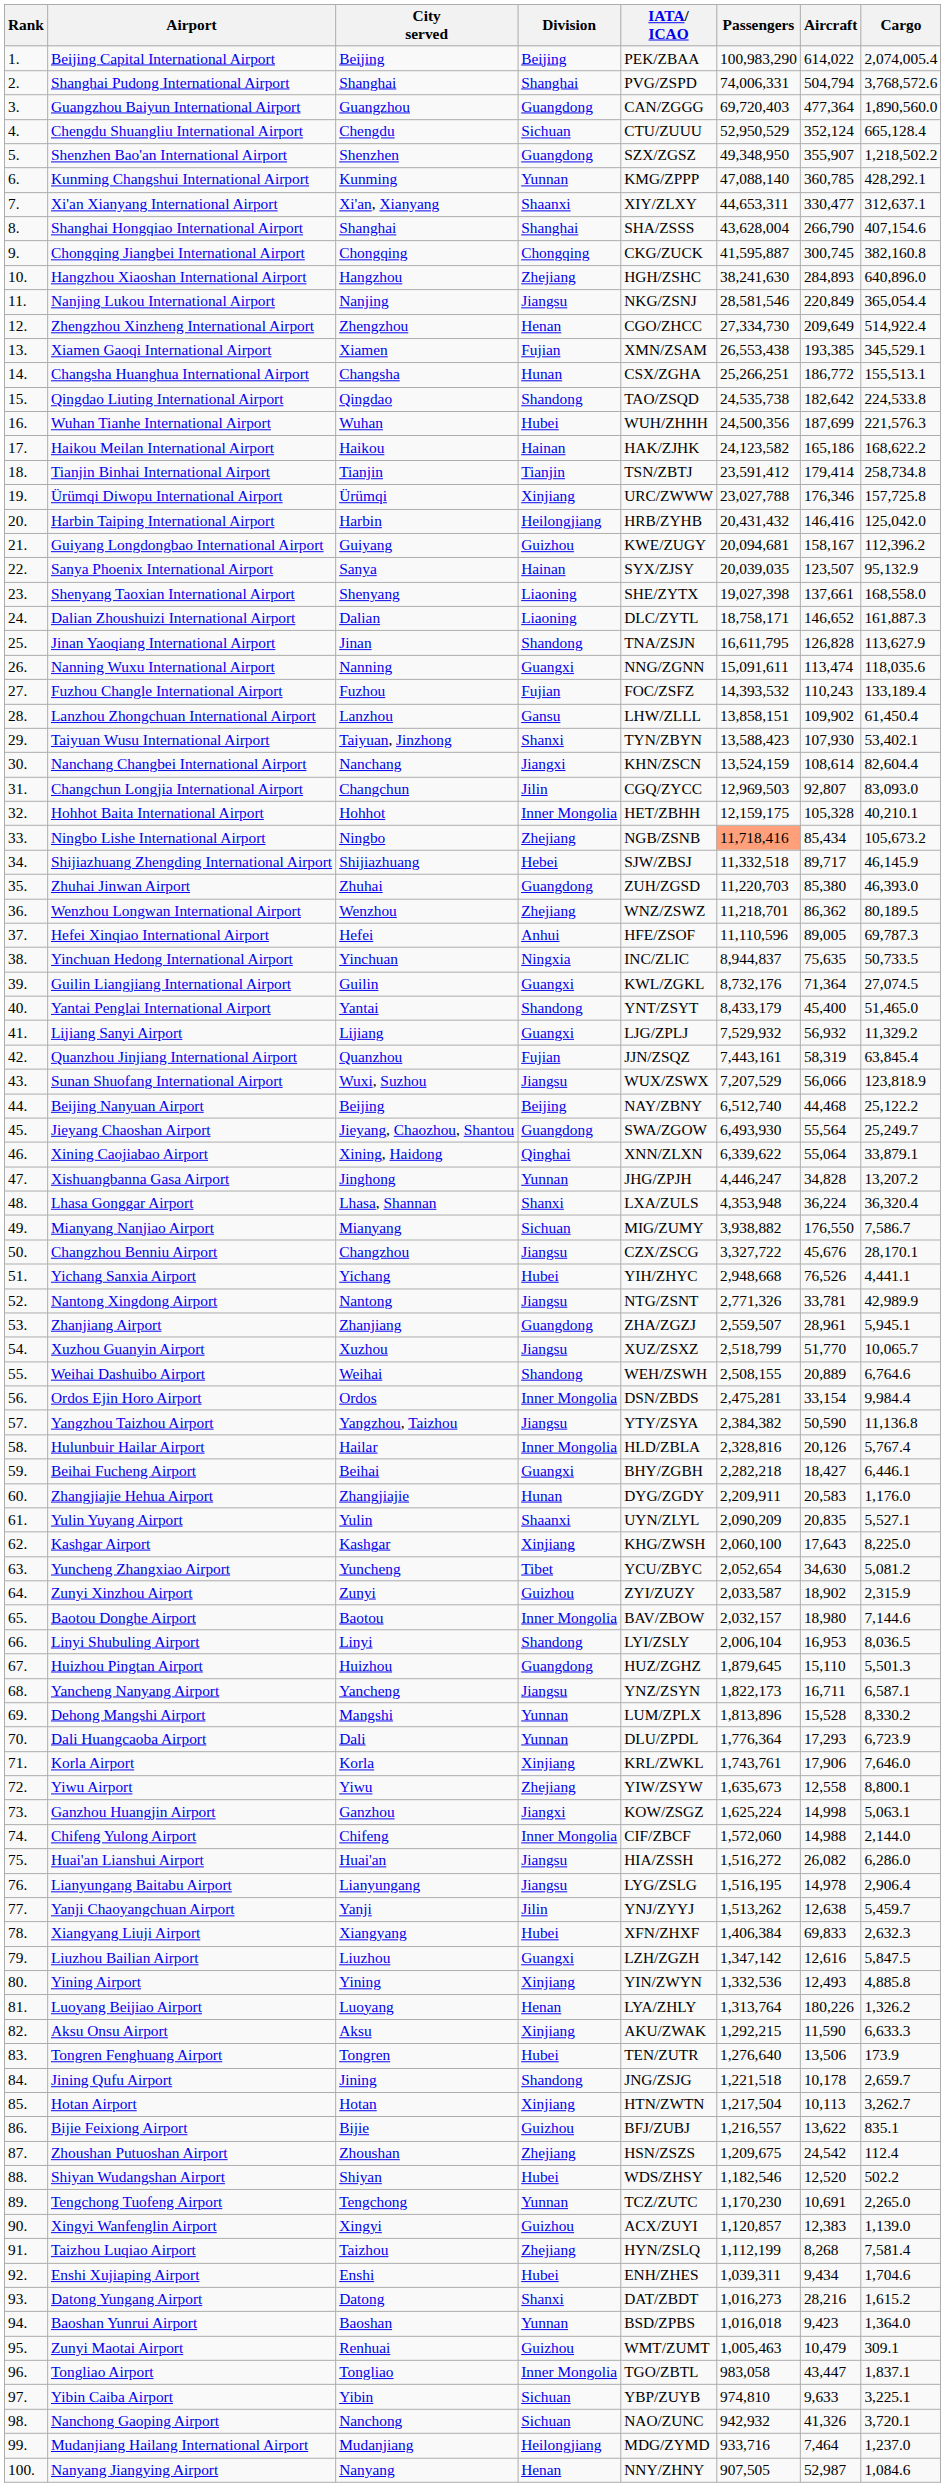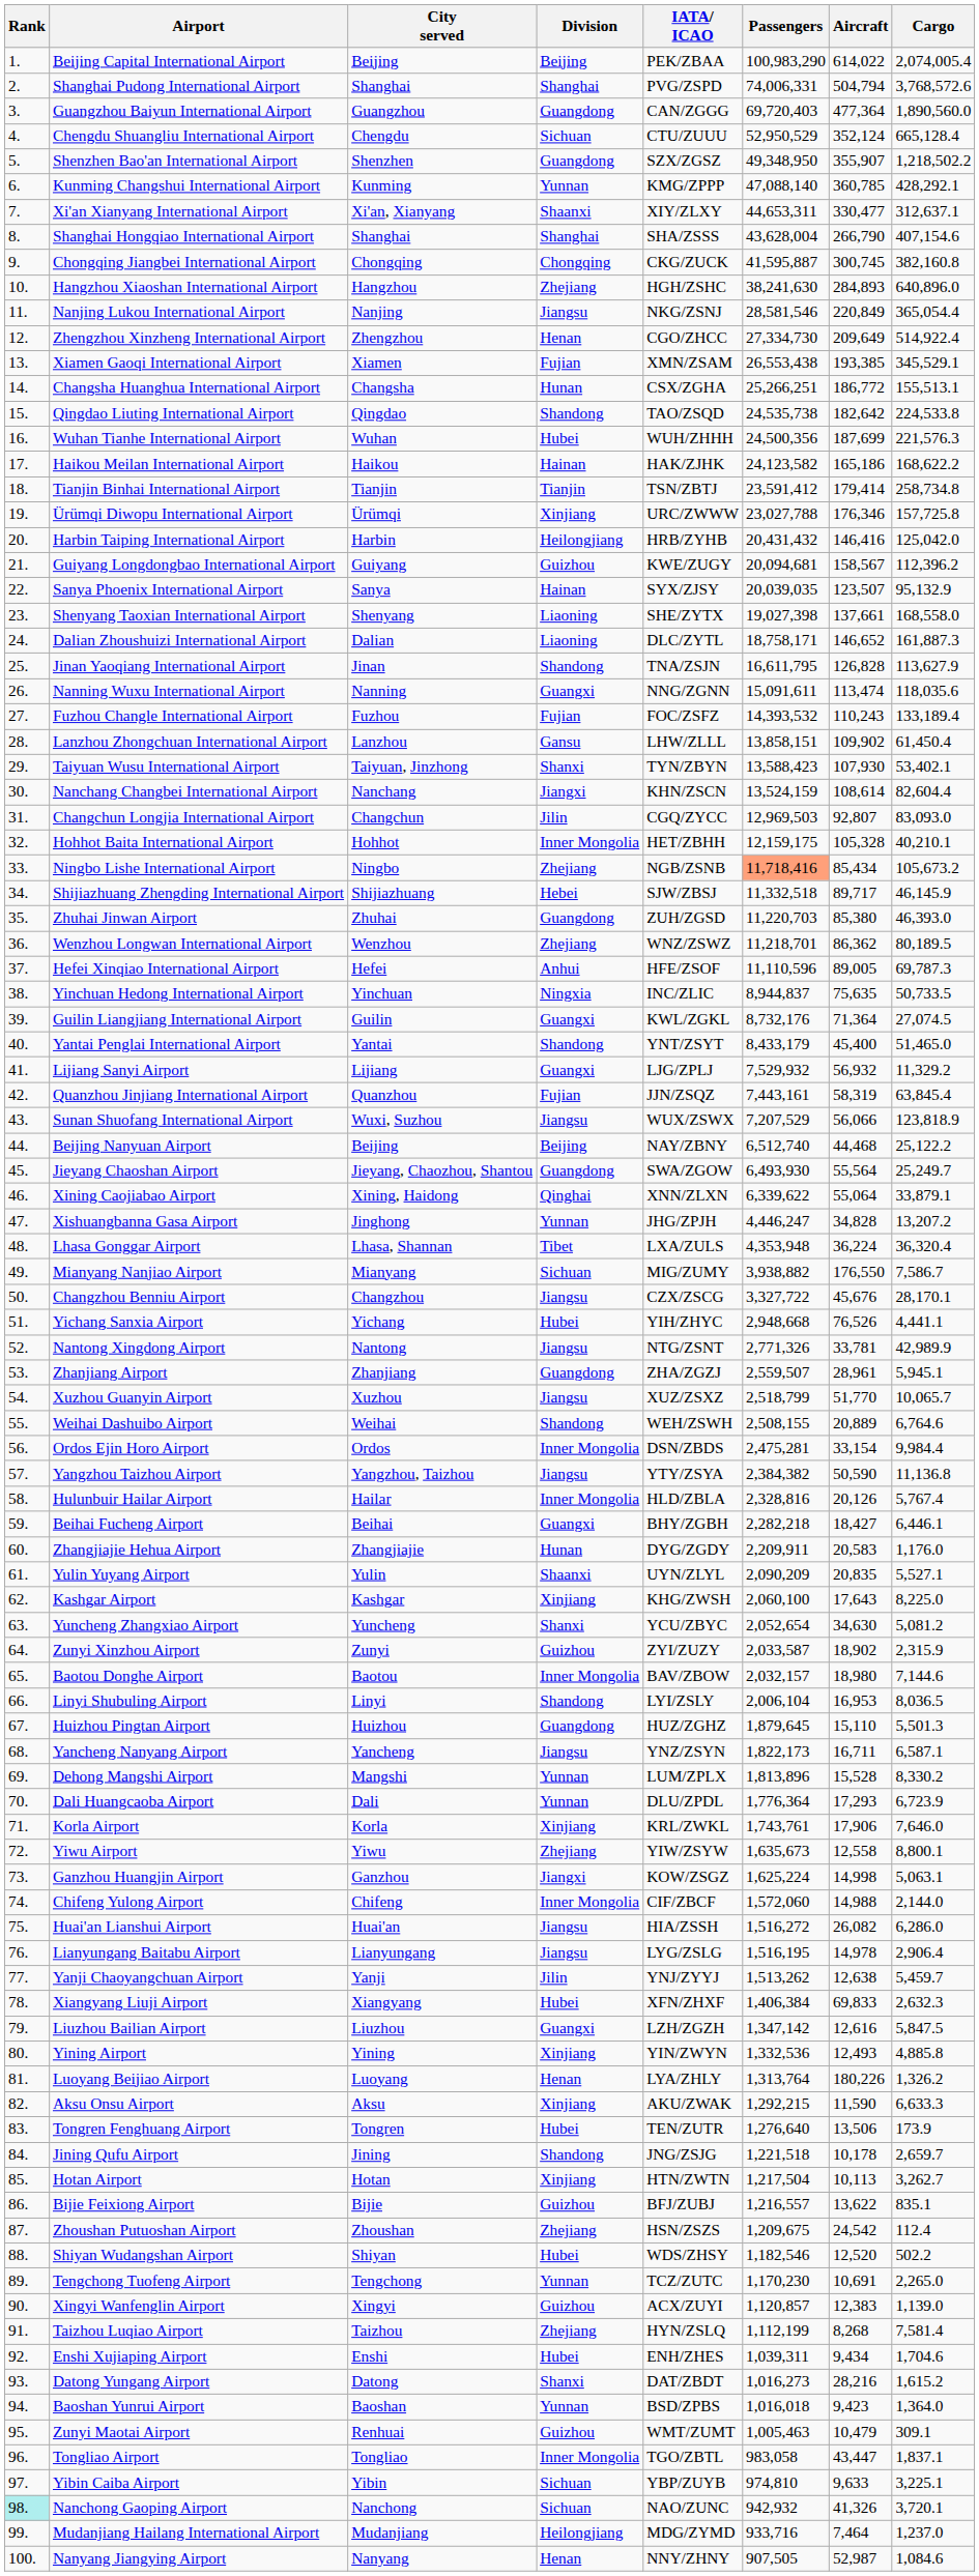Guiyang Longdongbao International Airport | Aircraft: 158,167 -> 158,567
Lhasa Gonggar Airport | Division: Shanxi -> Tibet
Yuncheng Zhangxiao Airport | Division: Tibet -> Shanxi
Nanchong Gaoping Airport | Rank: no background -> paleturquoise background
